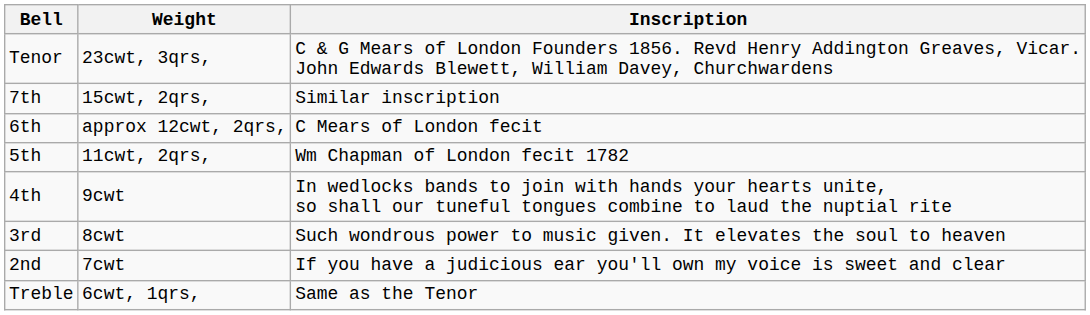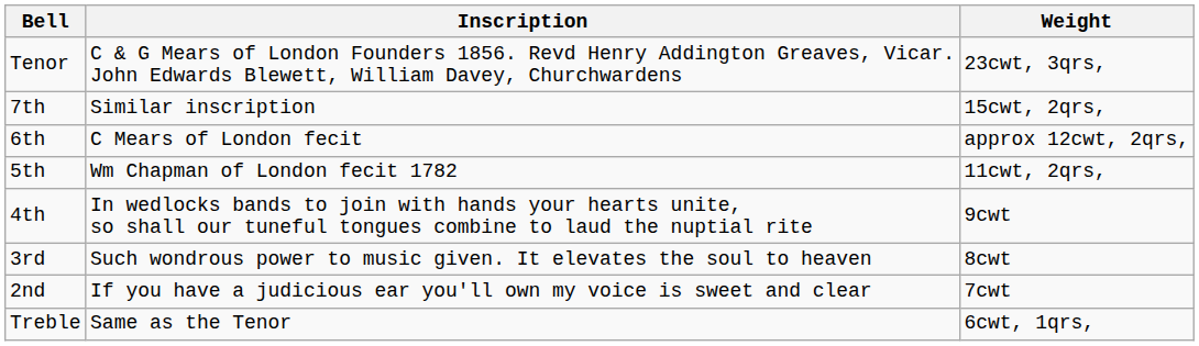columns swapped: Inscription <-> Weight
